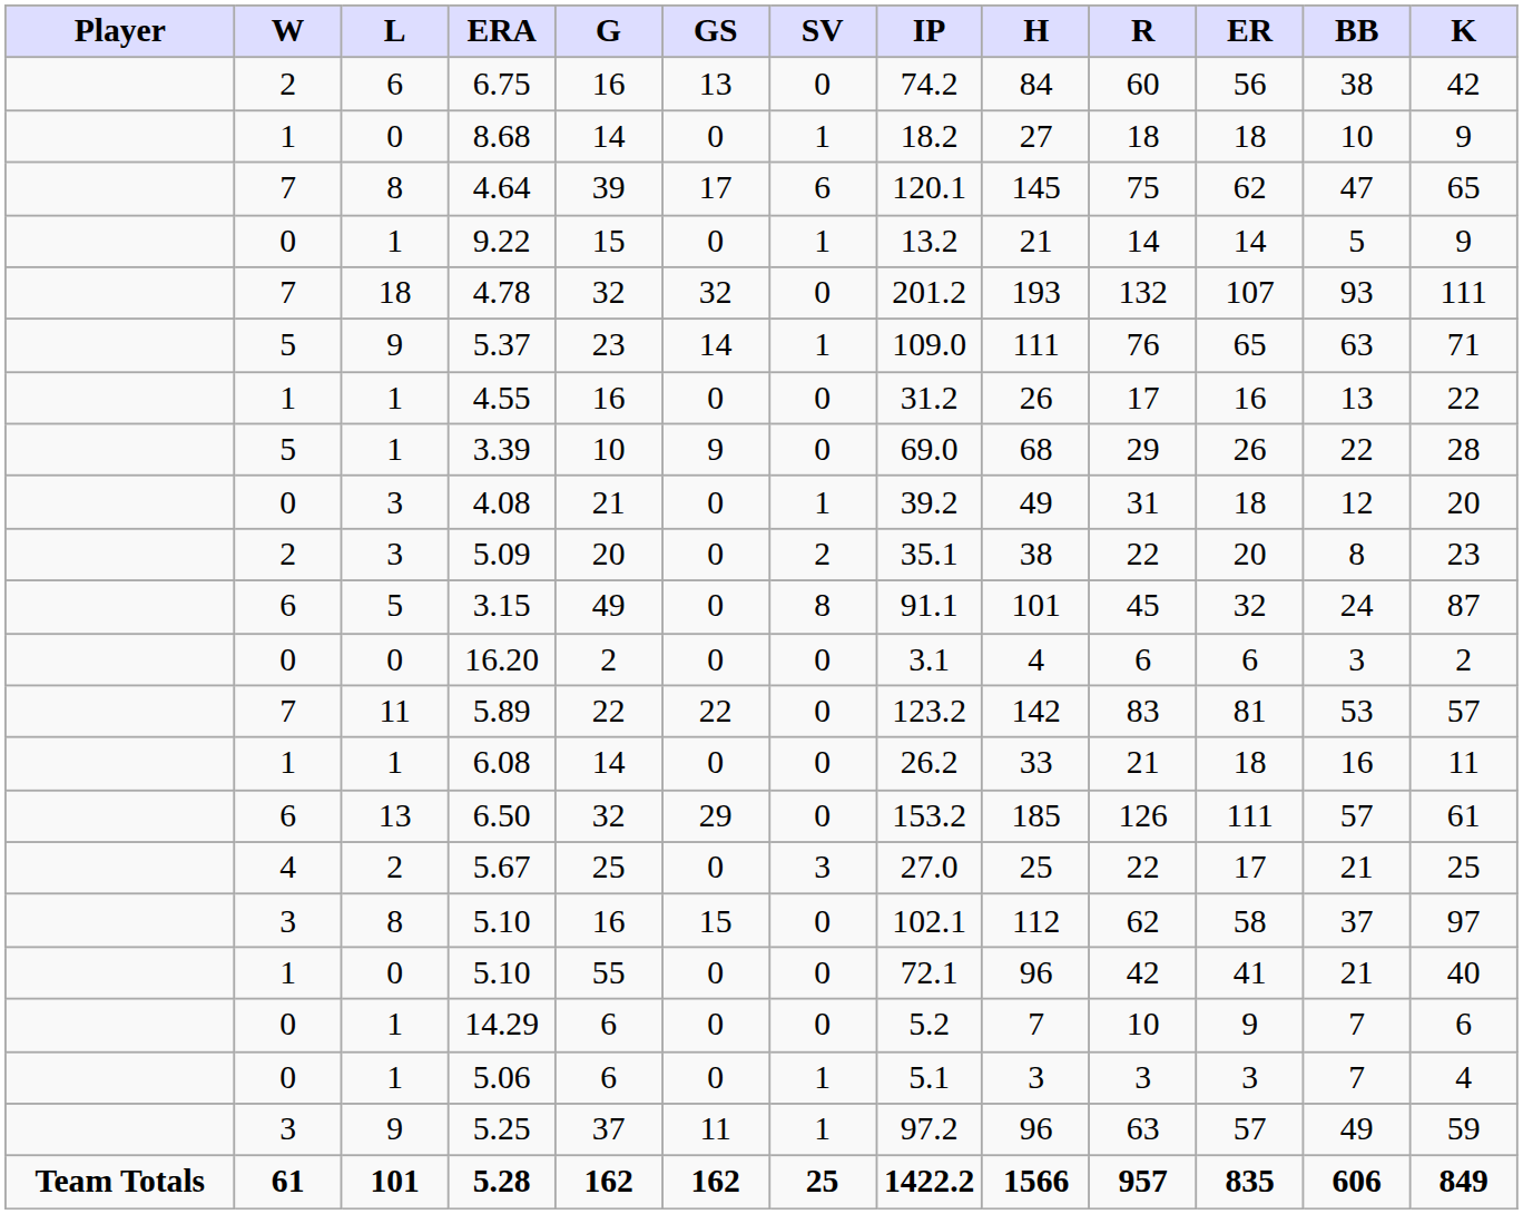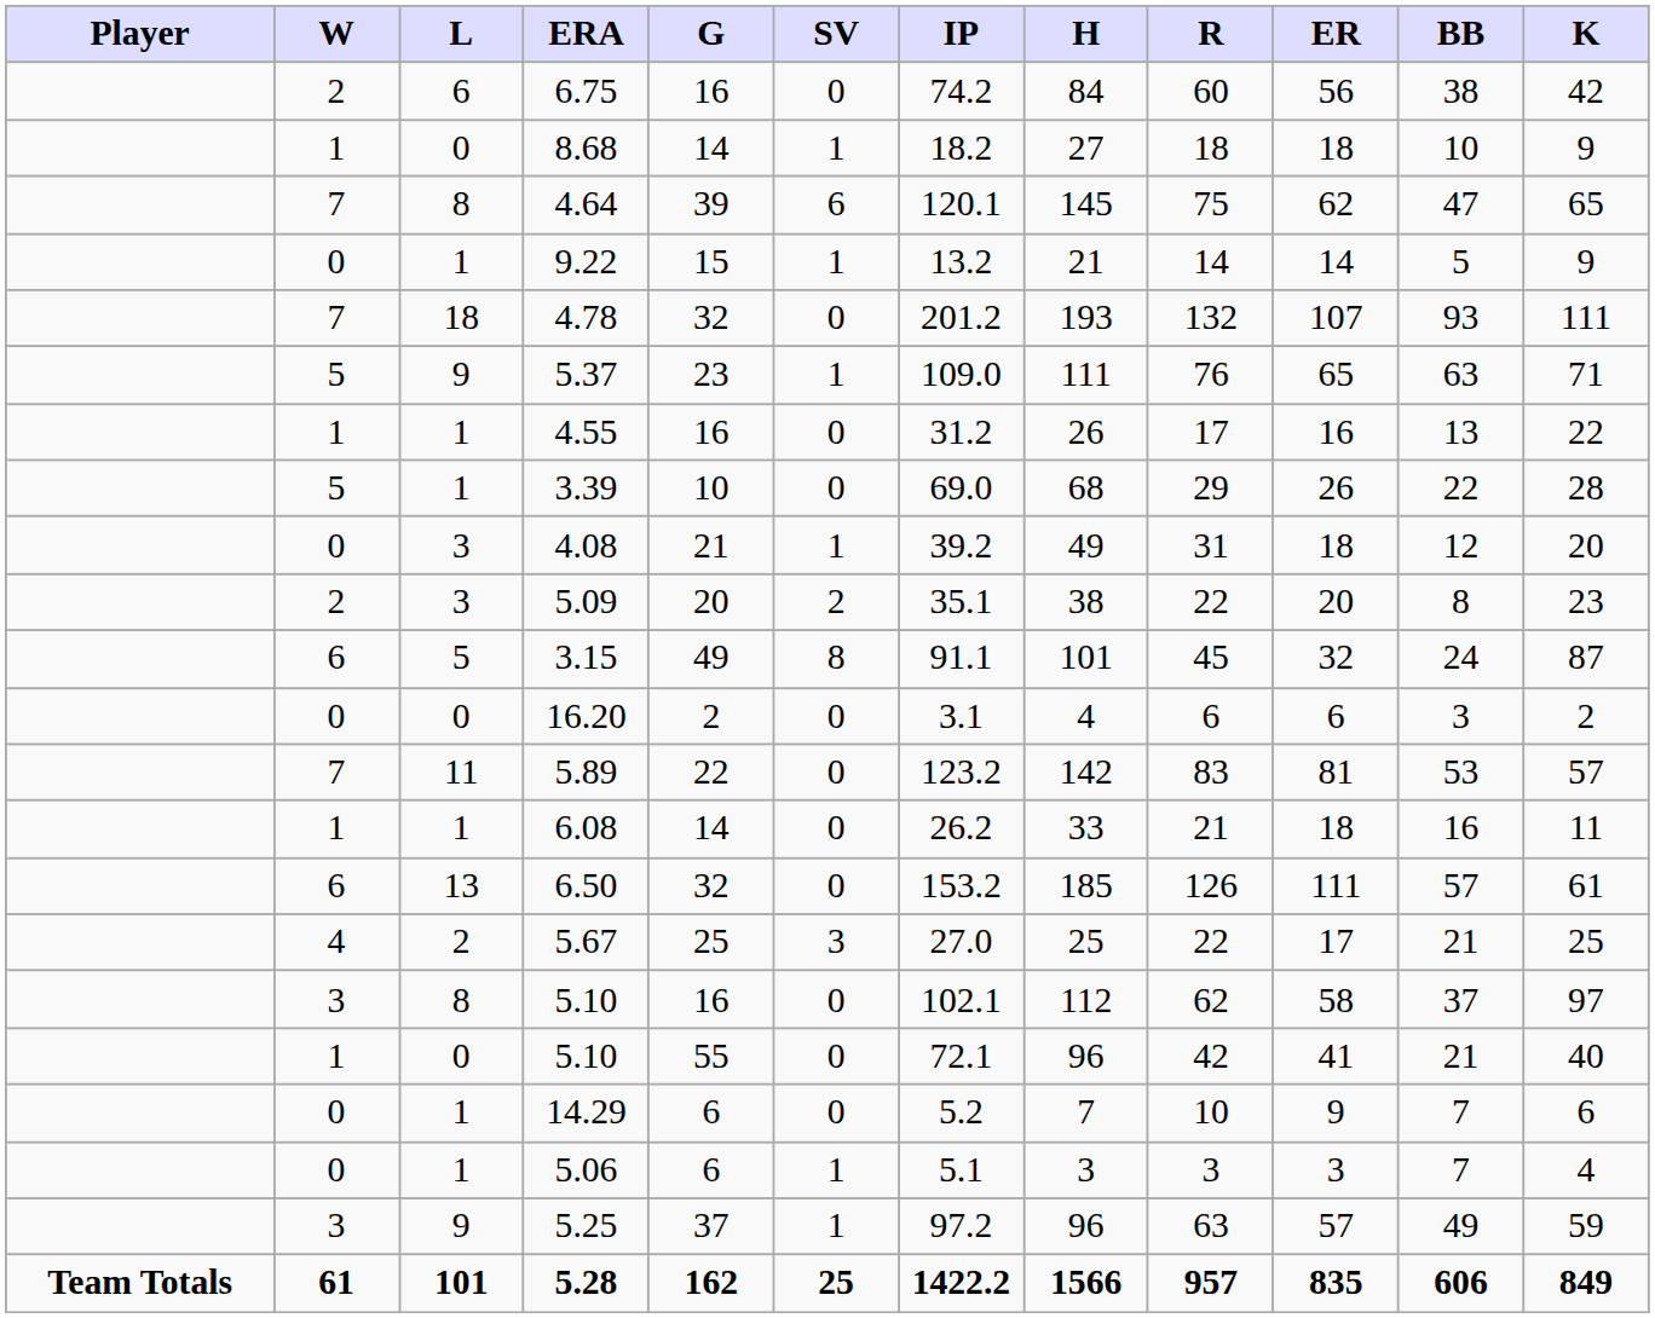- column: GS | 13 | 0 | 17 | 0 | 32 | 14 | 0 | 9 | 0 | 0 | 0 | 0 | 22 | 0 | 29 | 0 | 15 | 0 | 0 | 0 | 11 | 162
